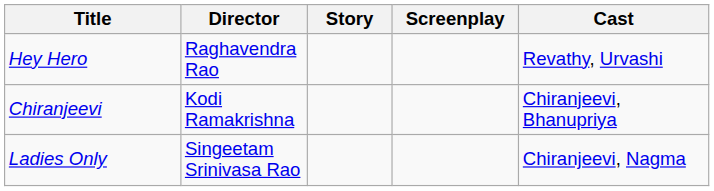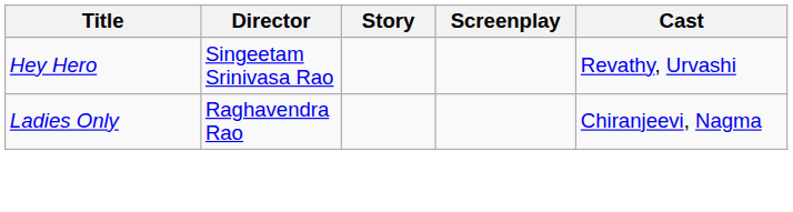Hey Hero | Director: Raghavendra Rao -> Singeetam Srinivasa Rao
- row: Chiranjeevi | Kodi Ramakrishna | Chiranjeevi, Bhanupriya
Ladies Only | Director: Singeetam Srinivasa Rao -> Raghavendra Rao
